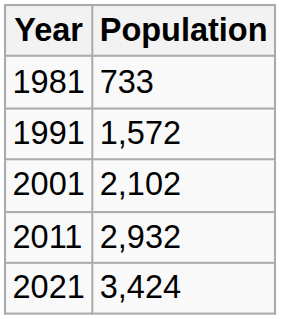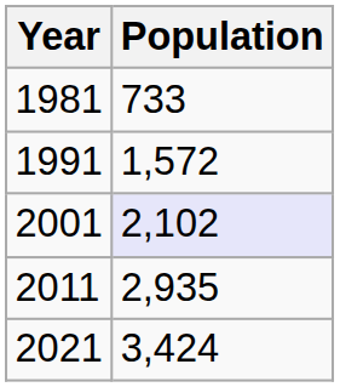2001 | Population: no background -> lavender background
2011 | Population: 2,932 -> 2,935
